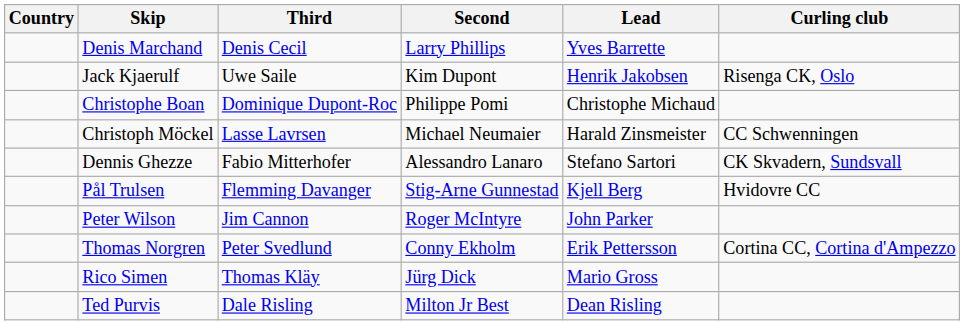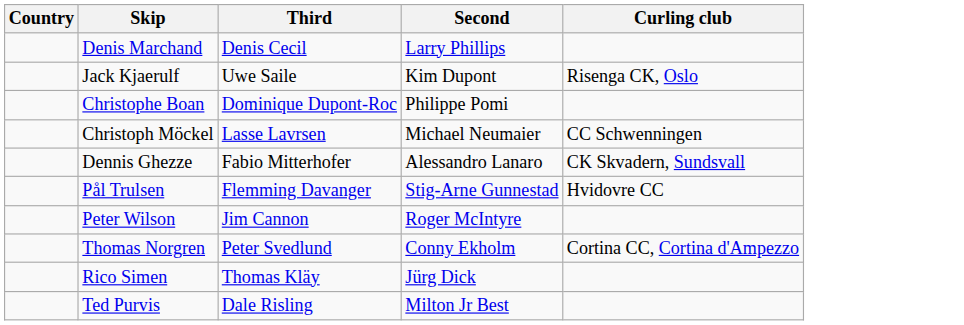- column: Lead | Yves Barrette | Henrik Jakobsen | Christophe Michaud | Harald Zinsmeister | Stefano Sartori | Kjell Berg | John Parker | Erik Pettersson | Mario Gross | Dean Risling
